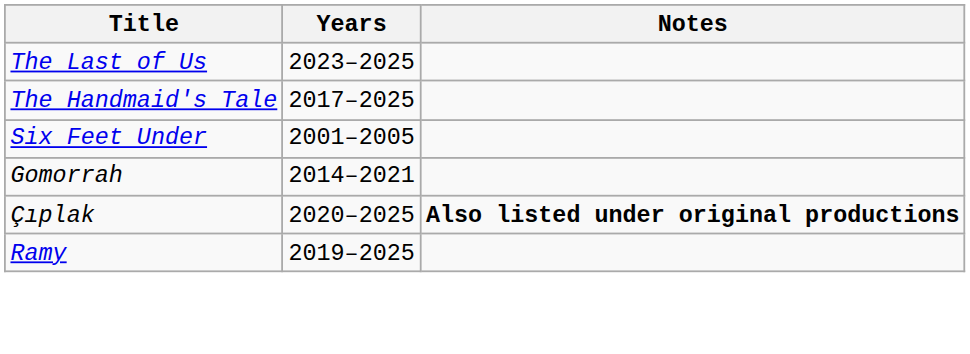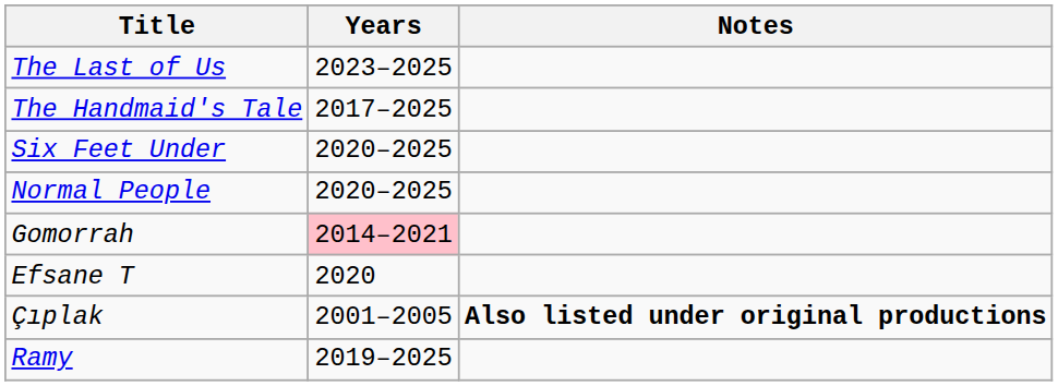Six Feet Under | Years: 2001–2005 -> 2020–2025
+ row: Normal People | 2020–2025
Gomorrah | Years: no background -> pink background
+ row: Efsane T | 2020
Çıplak | Years: 2020–2025 -> 2001–2005
